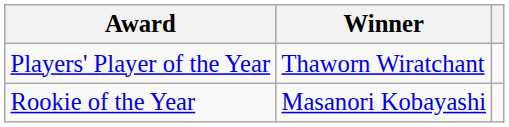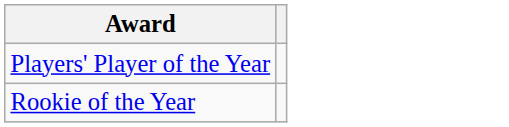- column: Winner | Thaworn Wiratchant | Masanori Kobayashi
